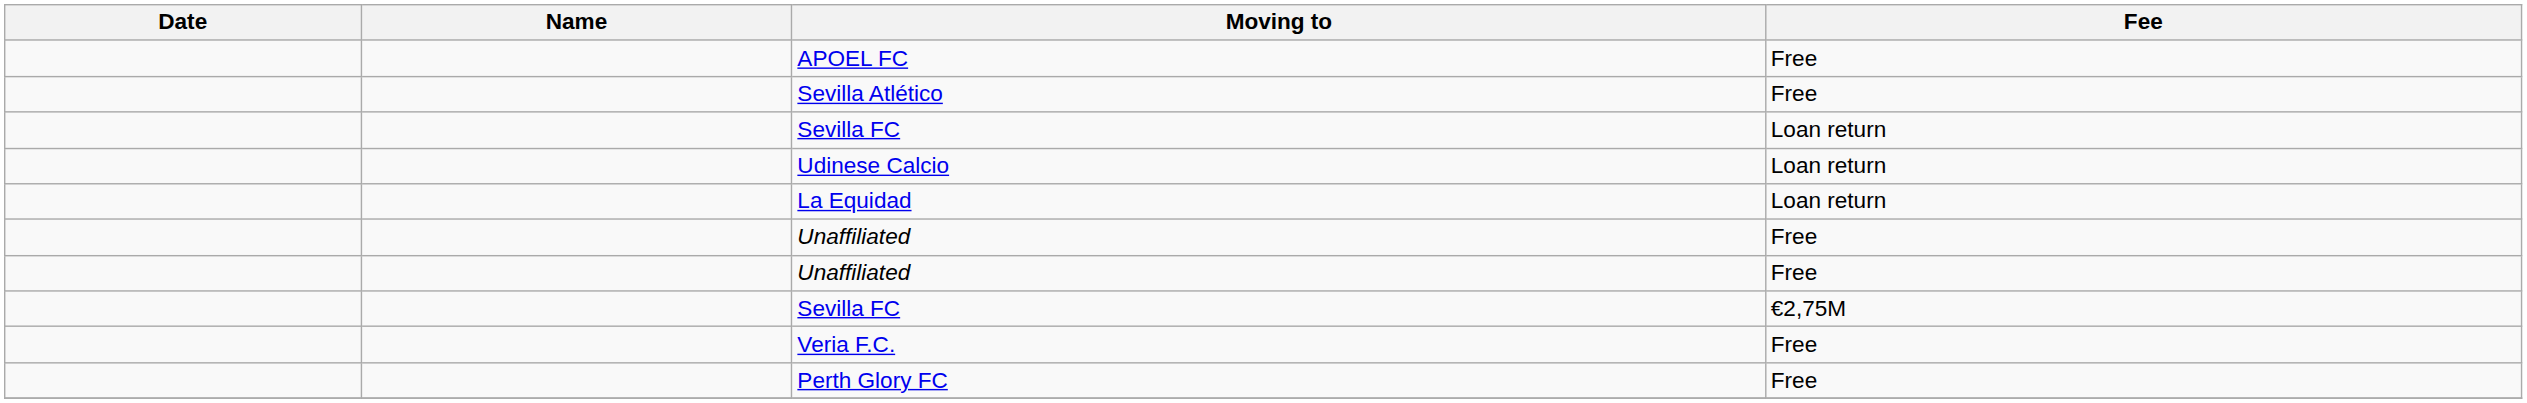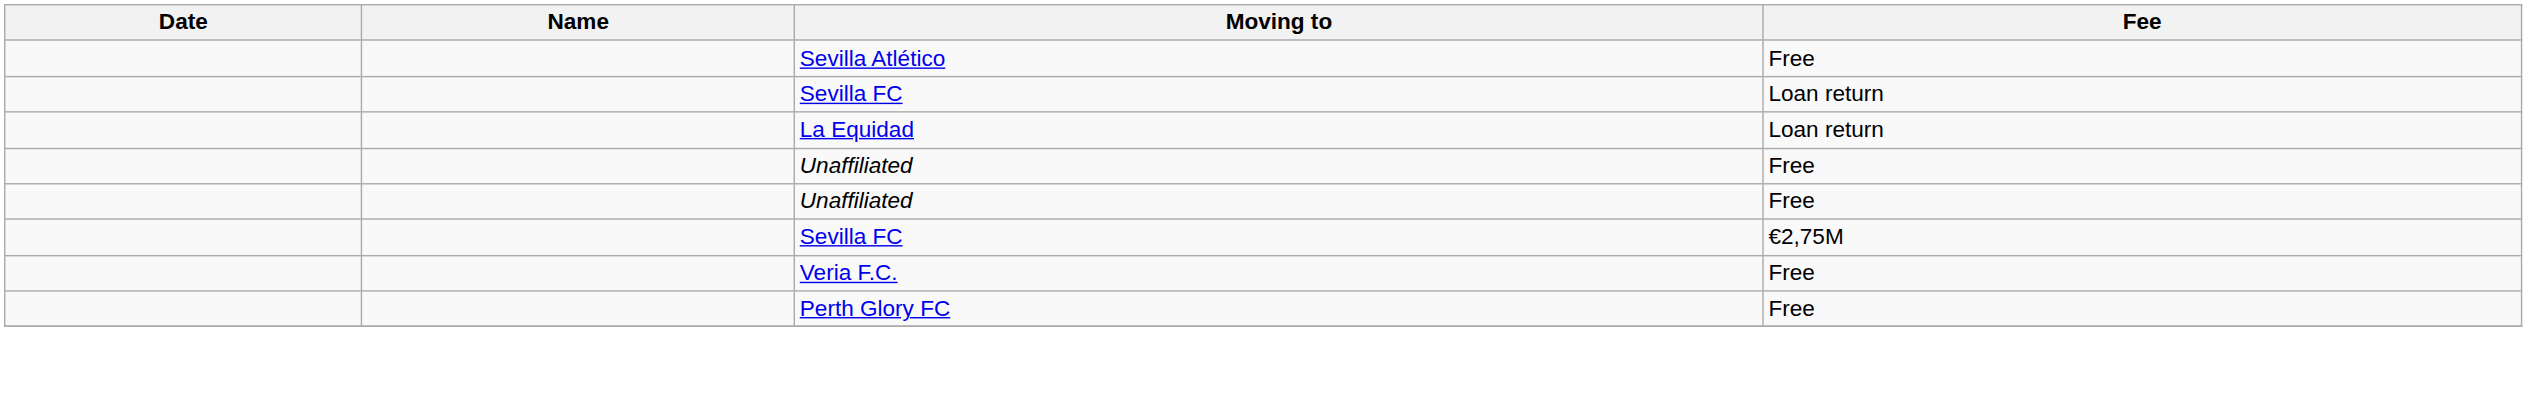- row: APOEL FC | Free
- row: Udinese Calcio | Loan return
